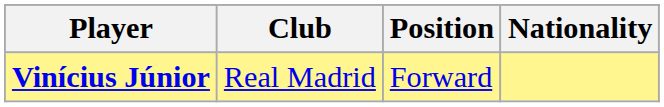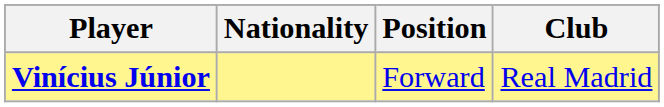columns swapped: Nationality <-> Club
